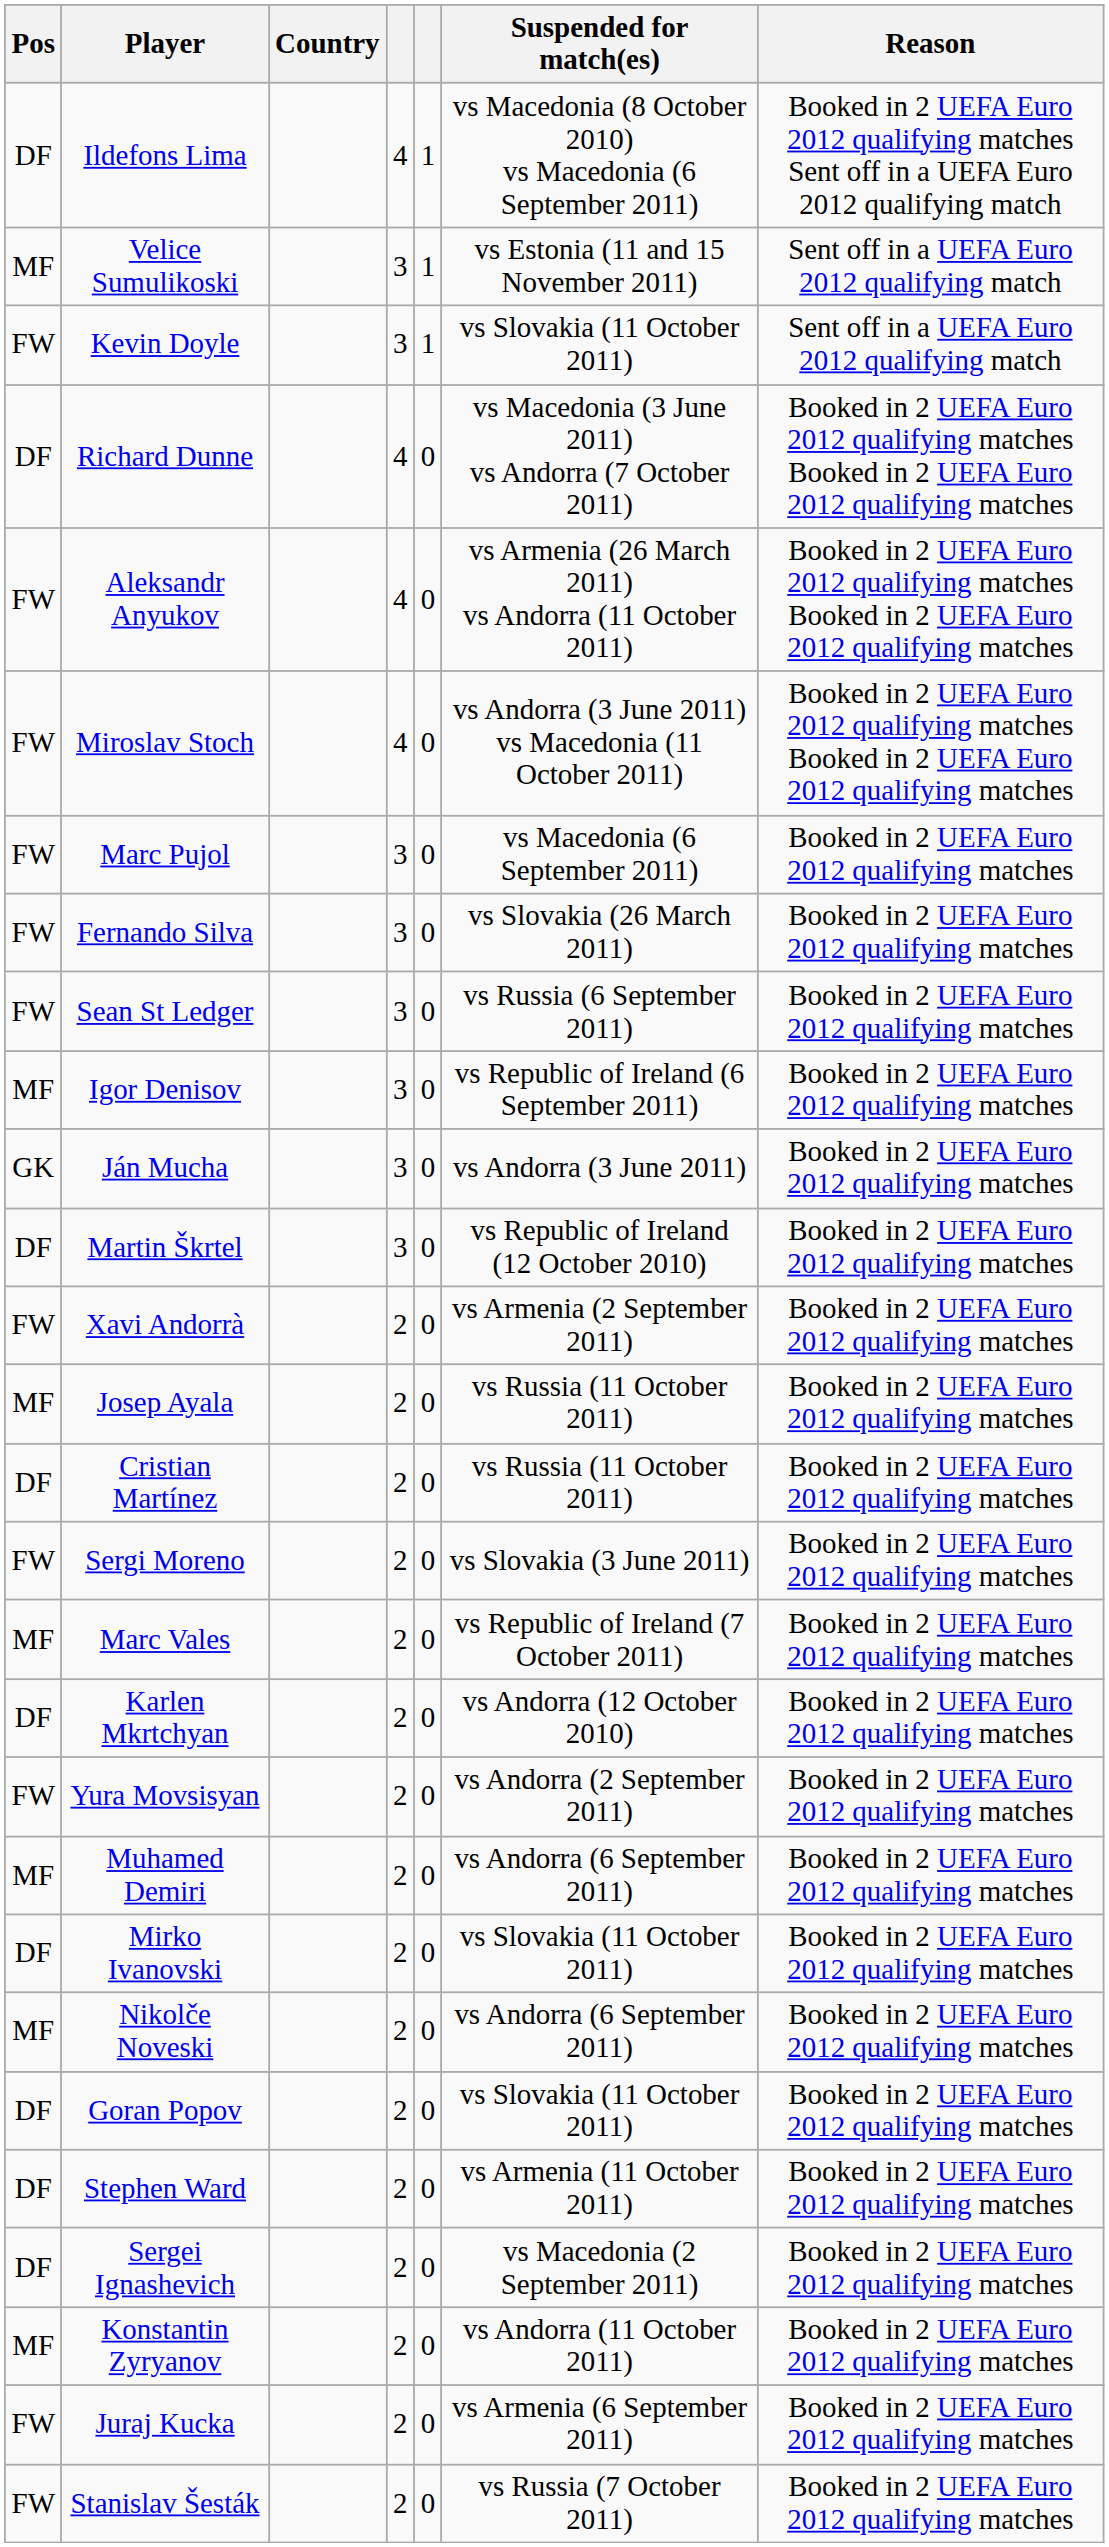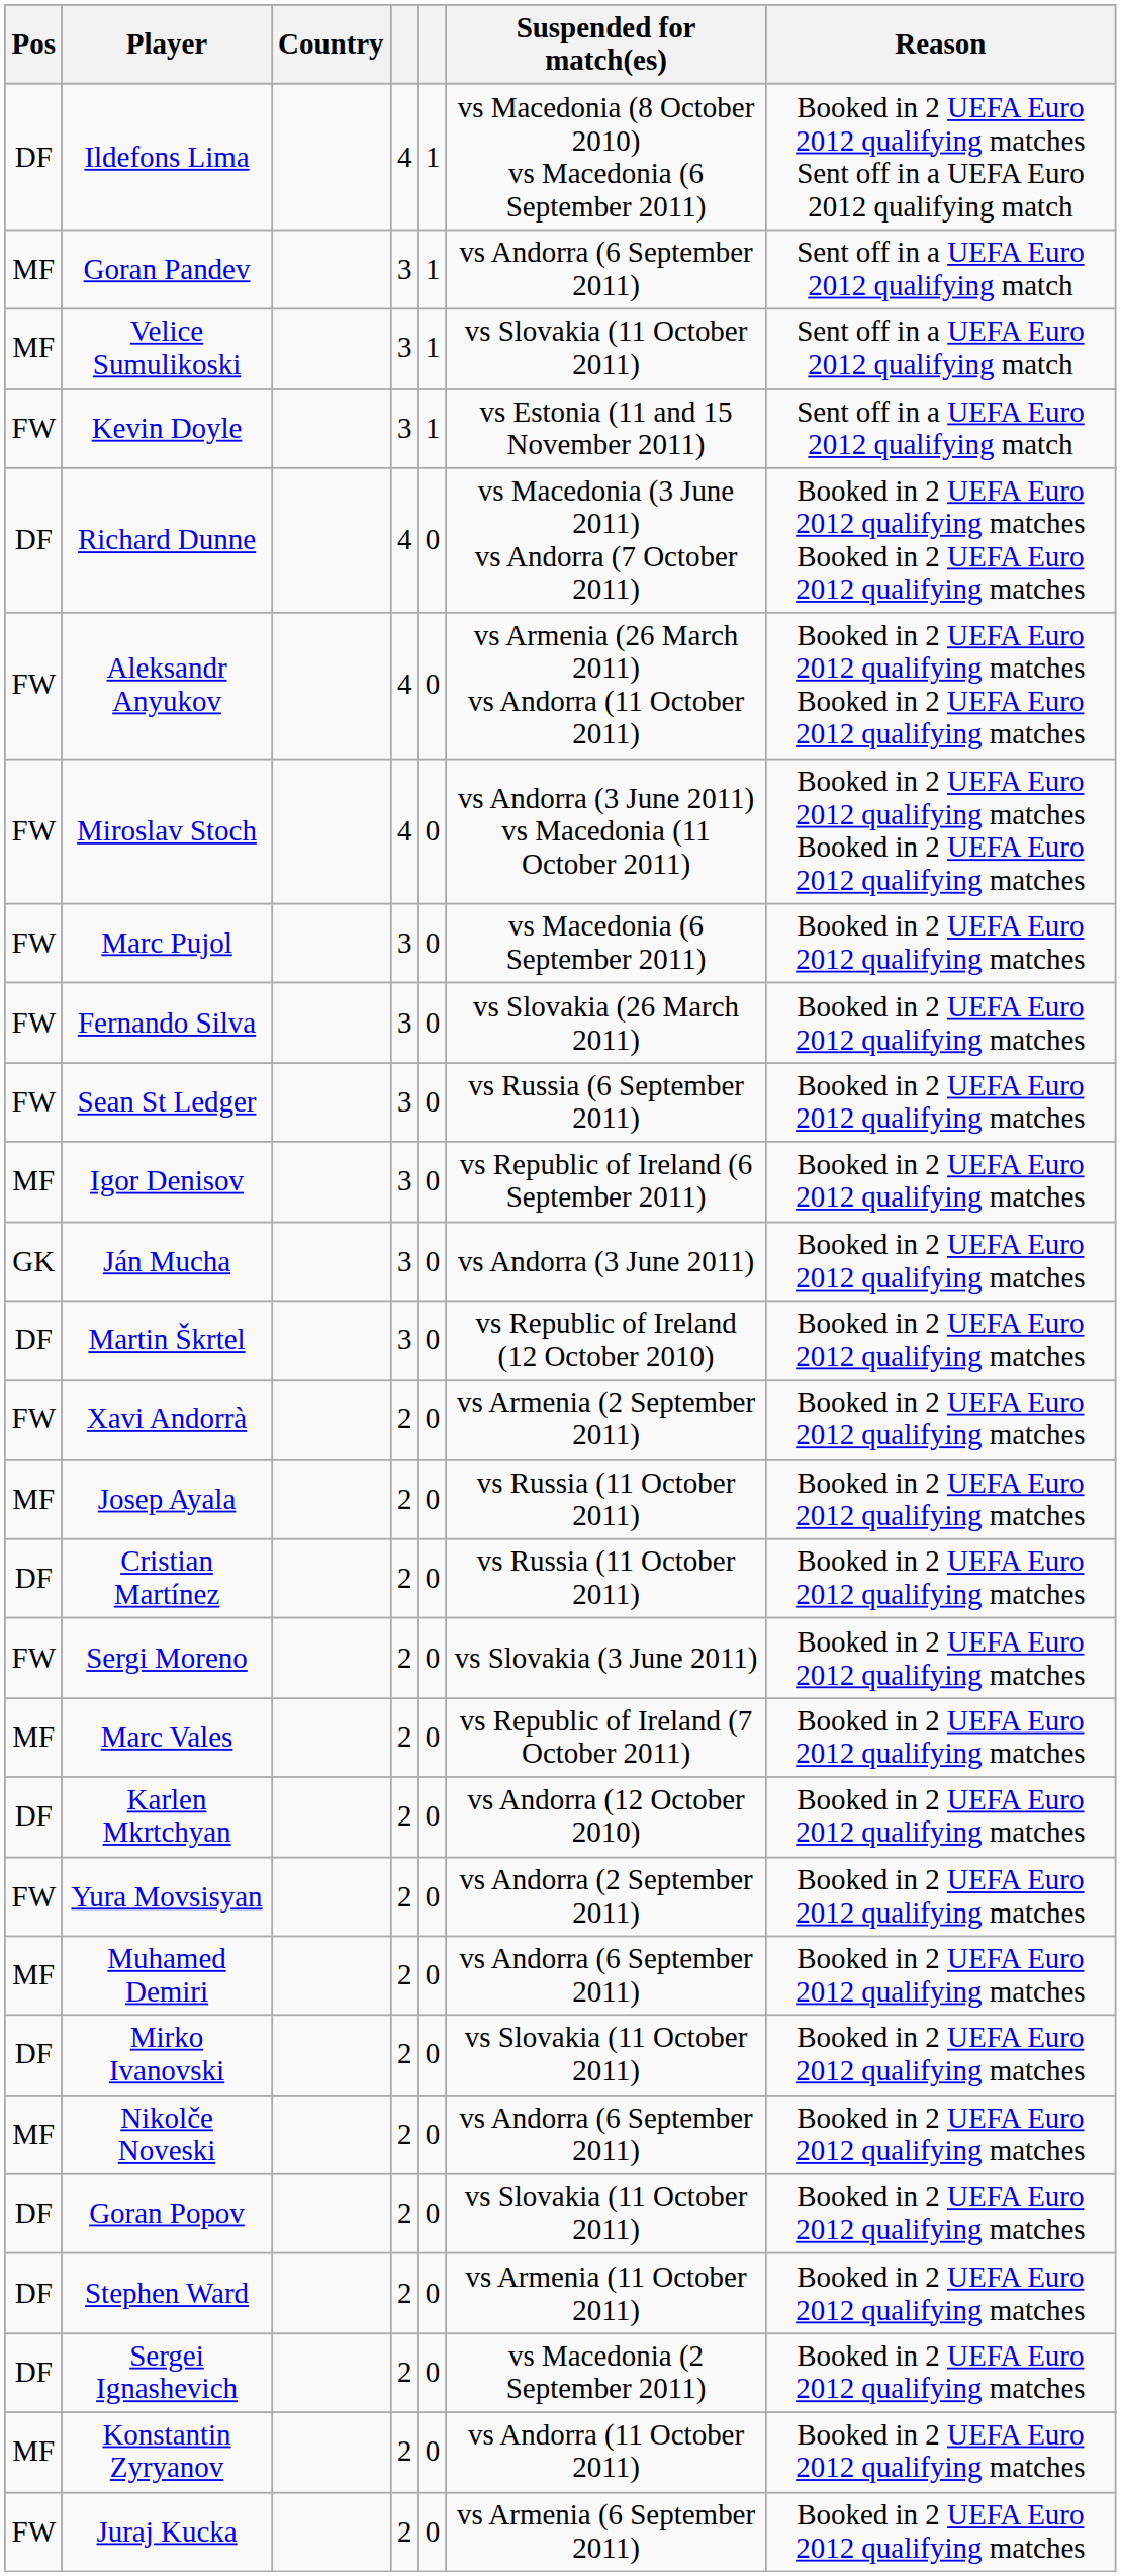+ row: MF | Goran Pandev | 3 | 1 | vs Andorra (6 September 2011) | Sent off in a UEFA Euro 2012 qualifying match
Velice Sumulikoski | Suspended for match(es): vs Estonia (11 and 15 November 2011) -> vs Slovakia (11 October 2011)
Kevin Doyle | Suspended for match(es): vs Slovakia (11 October 2011) -> vs Estonia (11 and 15 November 2011)
- row: FW | Stanislav Šesták | 2 | 0 | vs Russia (7 October 2011) | Booked in 2 UEFA Euro 2012 qualifying matches
